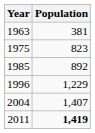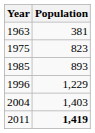1985 | Population: 892 -> 893
2004 | Population: 1,407 -> 1,403
